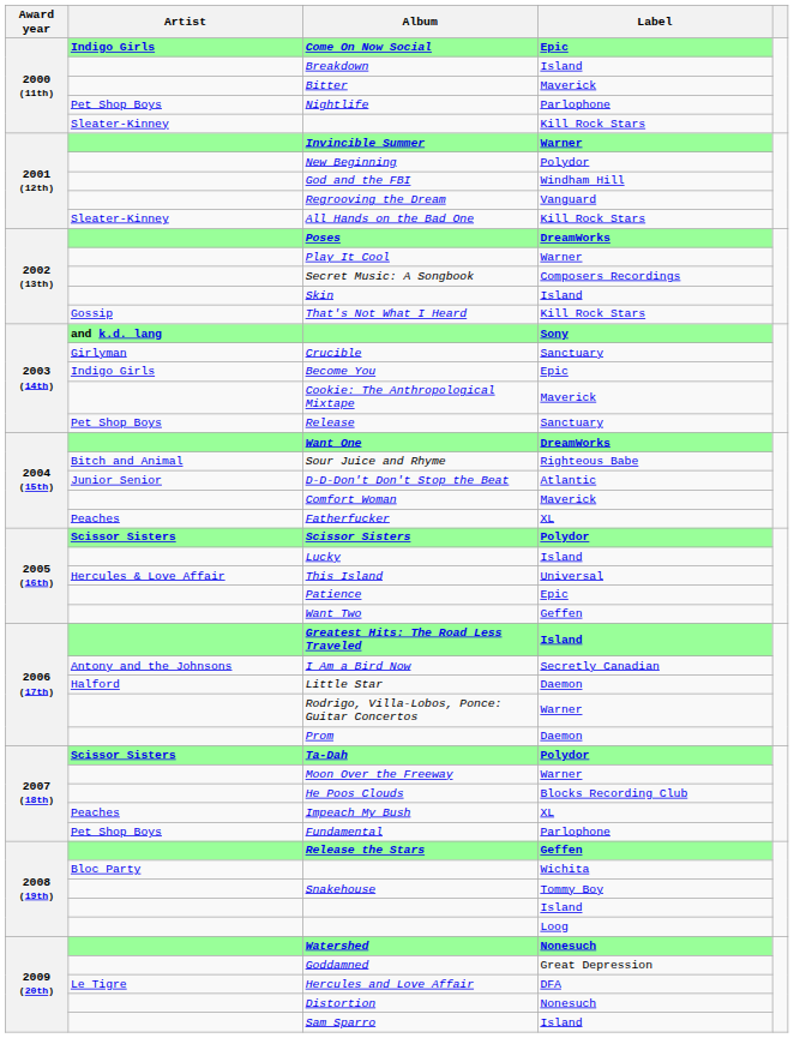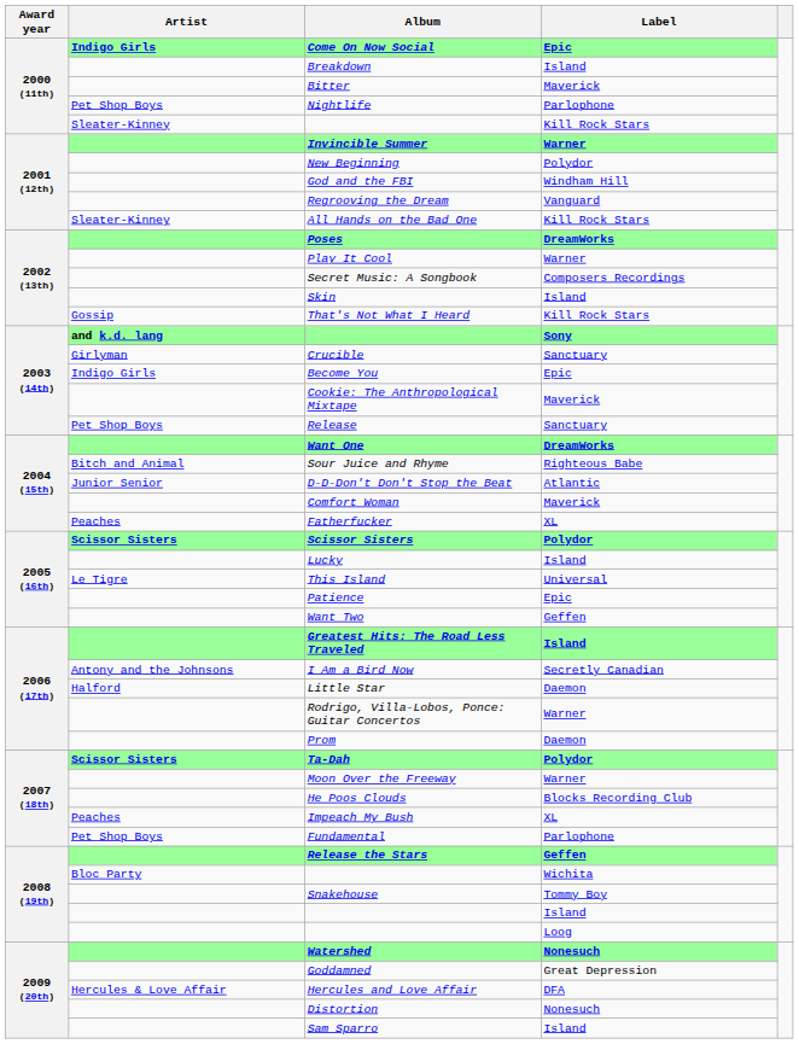This Island | Artist: Hercules & Love Affair -> Le Tigre
Hercules and Love Affair | Artist: Le Tigre -> Hercules & Love Affair
